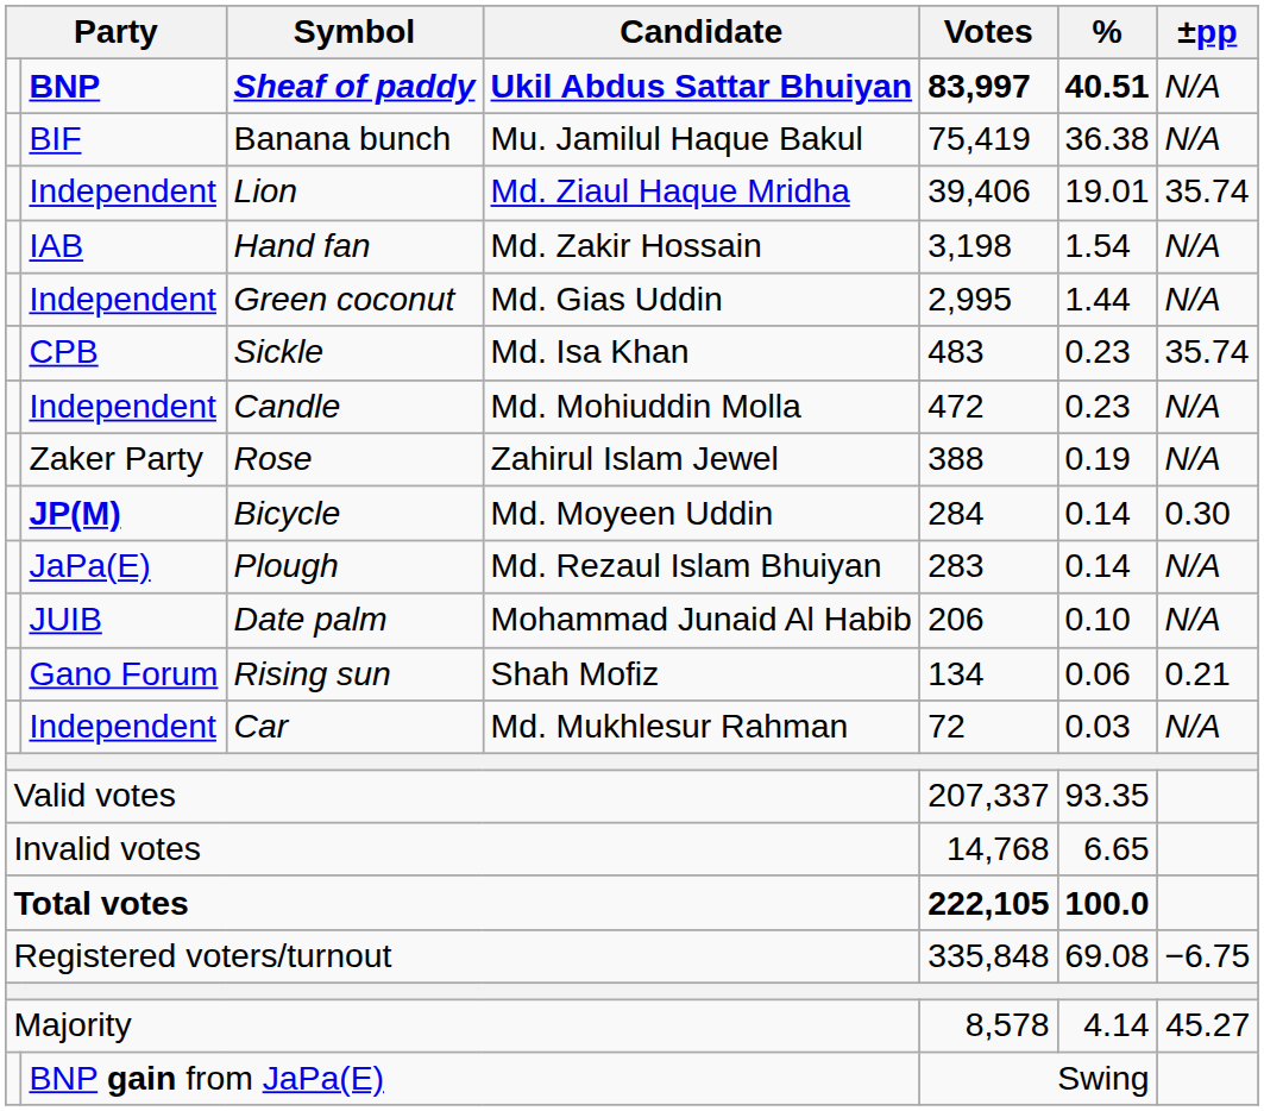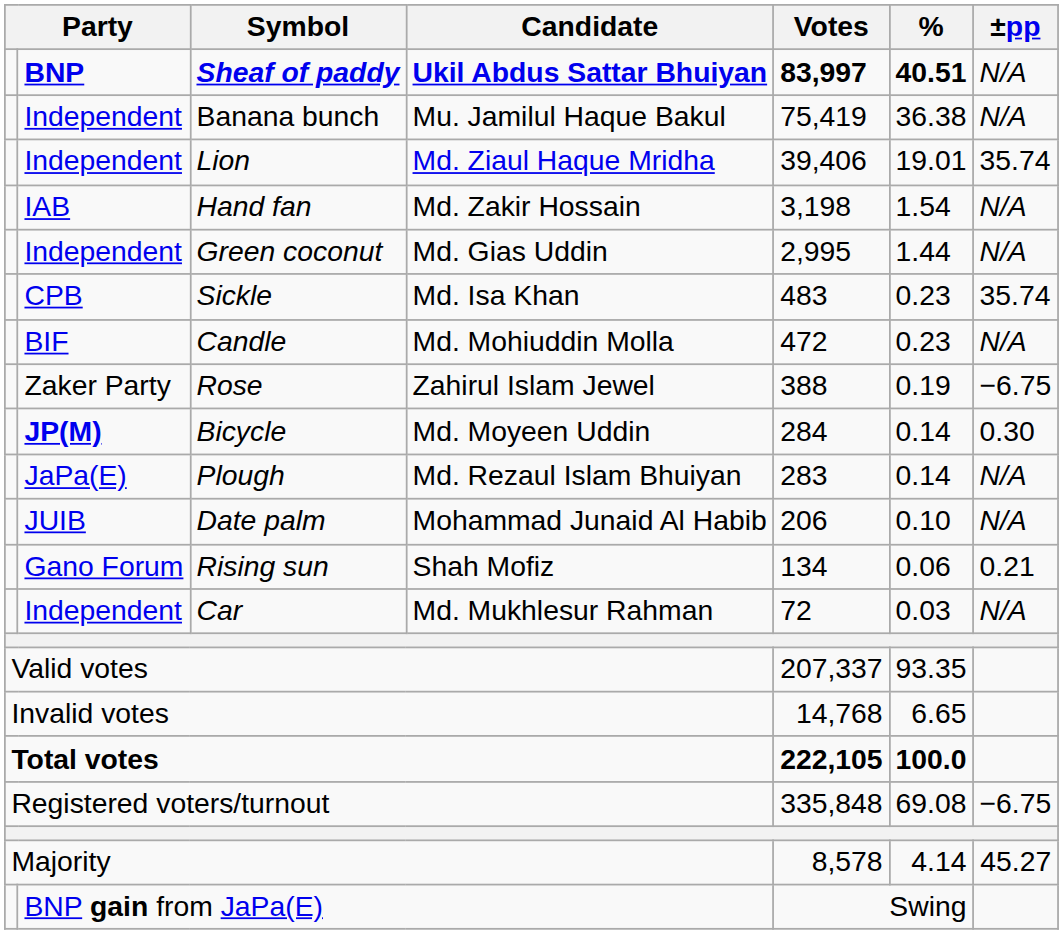Banana bunch | column 2: BIF -> Independent
Candle | column 2: Independent -> BIF
Rose | ±pp: N/A -> −6.75
